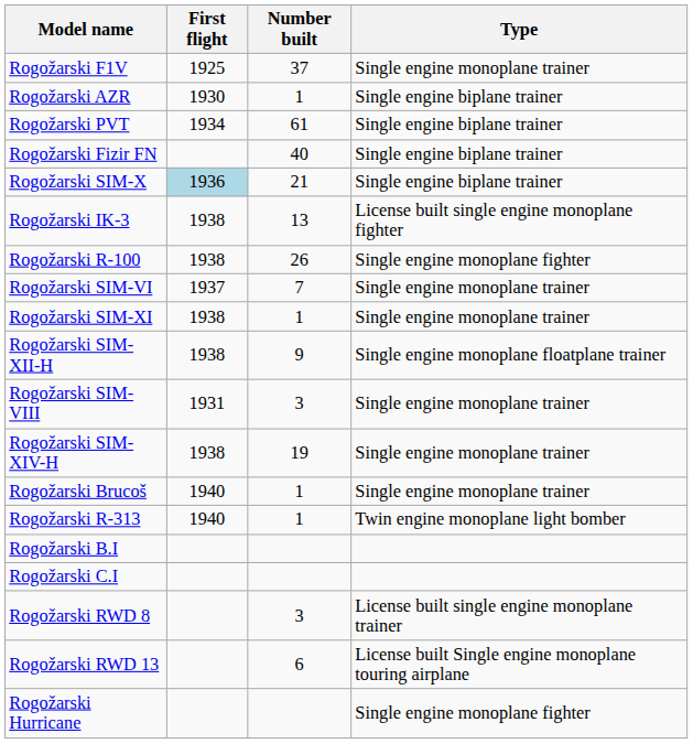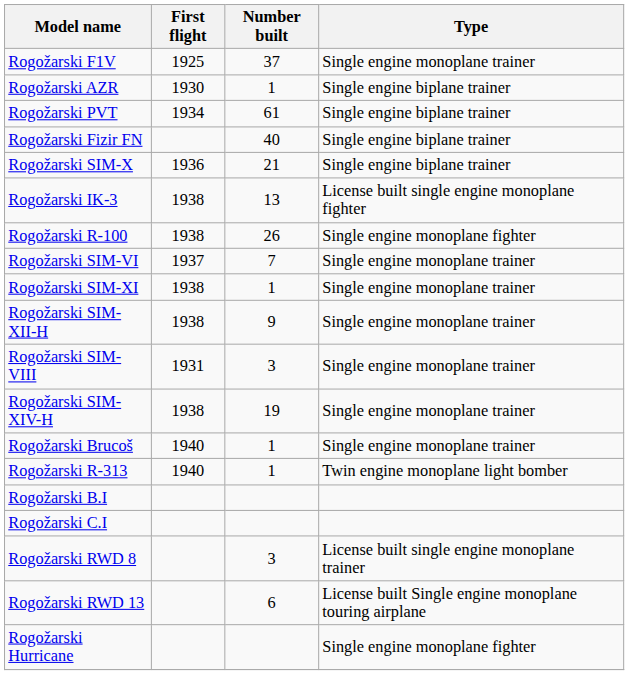Rogožarski SIM-X | First flight: lightblue background -> no background
Rogožarski SIM-XII-H | Type: Single engine monoplane floatplane trainer -> Single engine monoplane trainer
